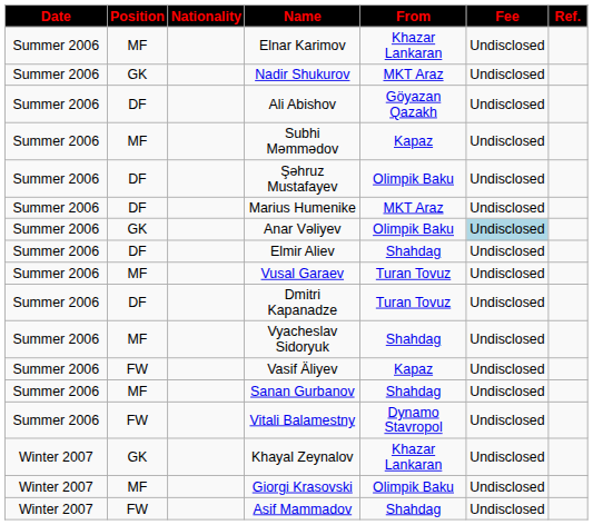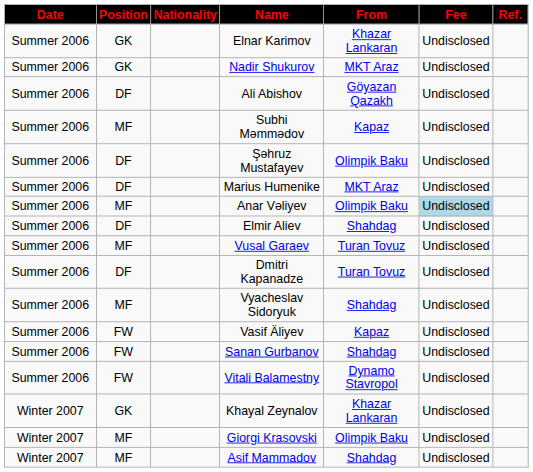Elnar Karimov | Position: MF -> GK
Anar Vəliyev | Position: GK -> MF
Sanan Gurbanov | Position: MF -> FW
Asif Mammadov | Position: FW -> MF
